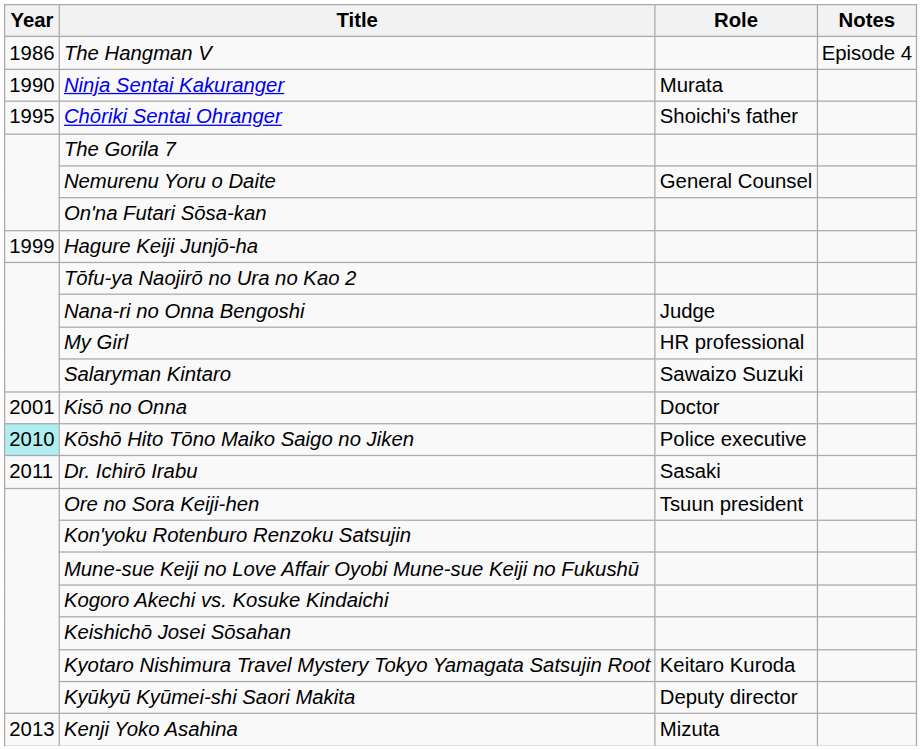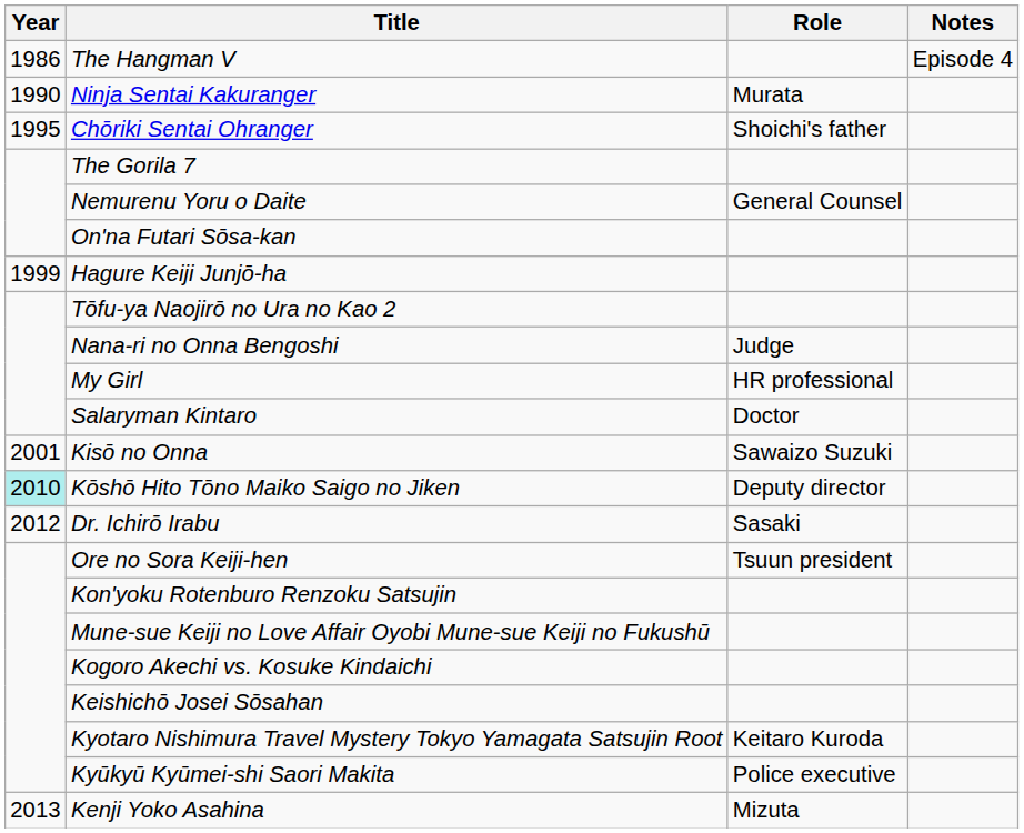Salaryman Kintaro | Role: Sawaizo Suzuki -> Doctor
Kisō no Onna | Role: Doctor -> Sawaizo Suzuki
Kōshō Hito Tōno Maiko Saigo no Jiken | Role: Police executive -> Deputy director
Dr. Ichirō Irabu | Year: 2011 -> 2012
Kyūkyū Kyūmei-shi Saori Makita | Role: Deputy director -> Police executive
